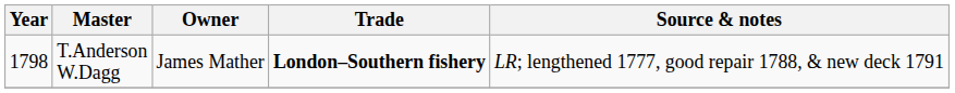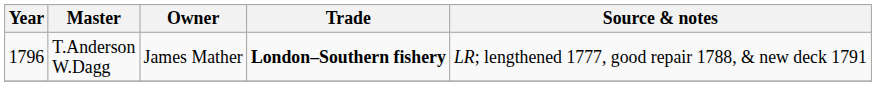T.Anderson W.Dagg | Year: 1798 -> 1796
